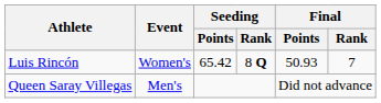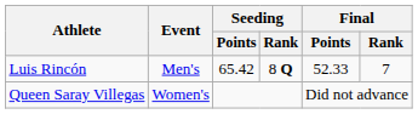Luis Rincón | Event: Women's -> Men's
Luis Rincón | Final / Points: 50.93 -> 52.33
Queen Saray Villegas | Event: Men's -> Women's
